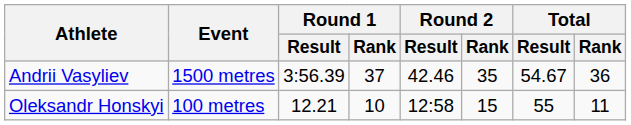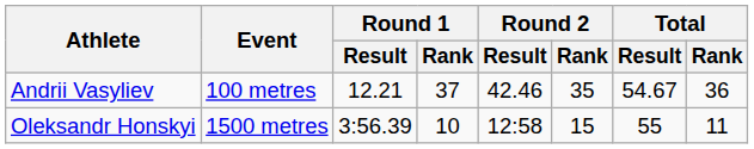Andrii Vasyliev | Event: 1500 metres -> 100 metres
Andrii Vasyliev | Round 1 / Result: 3:56.39 -> 12.21
Oleksandr Honskyi | Event: 100 metres -> 1500 metres
Oleksandr Honskyi | Round 1 / Result: 12.21 -> 3:56.39
